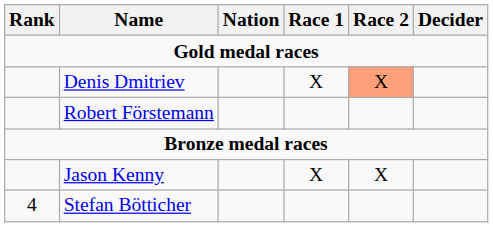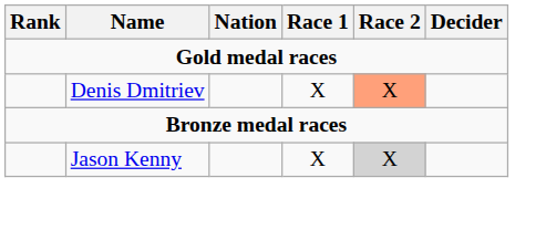- row: Robert Förstemann
Jason Kenny | Race 2: no background -> lightgrey background
- row: 4 | Stefan Bötticher
